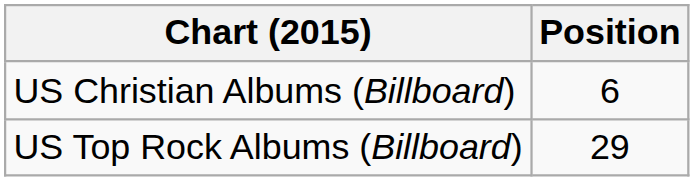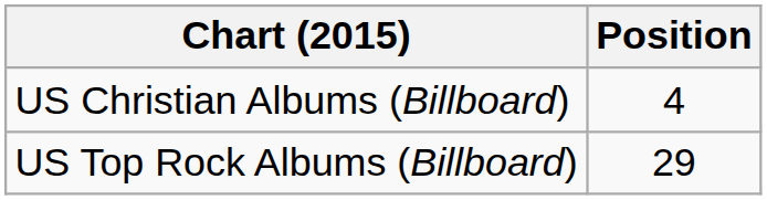US Christian Albums (Billboard) | Position: 6 -> 4
